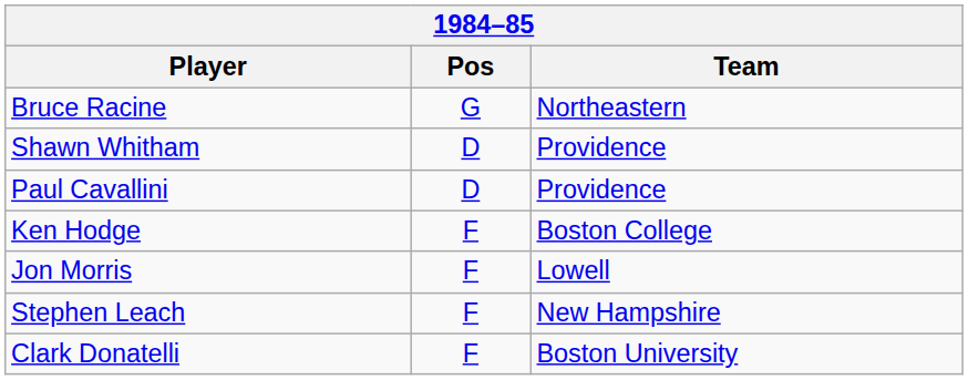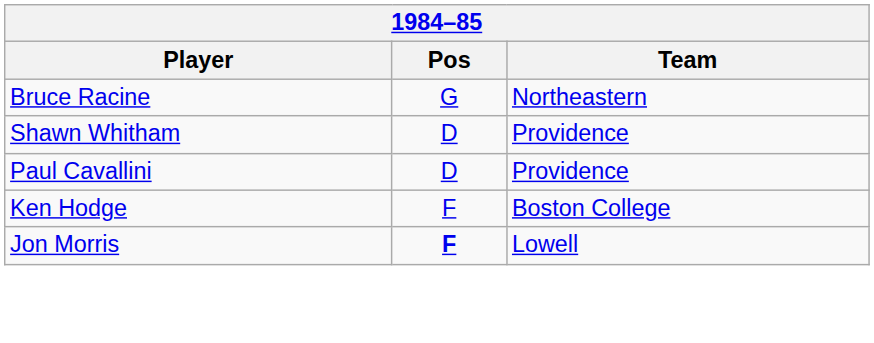Jon Morris | Pos: normal -> bold
- row: Stephen Leach | F | New Hampshire
- row: Clark Donatelli | F | Boston University
